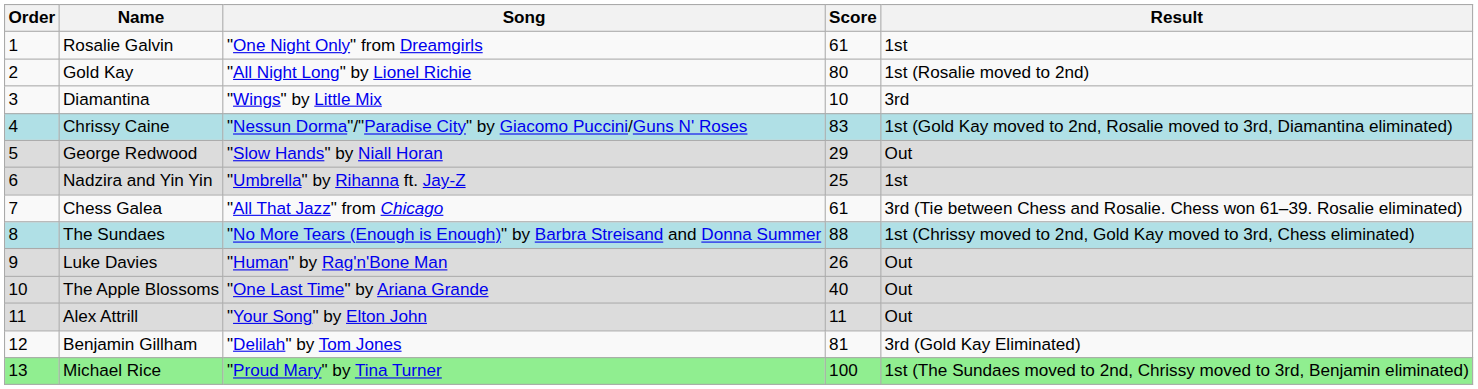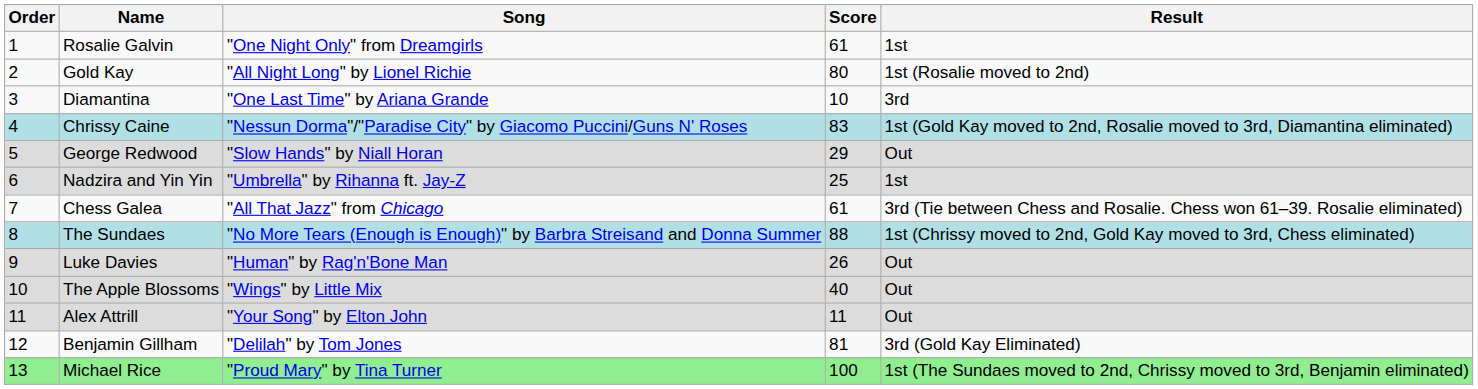Diamantina | Song: "Wings" by Little Mix -> "One Last Time" by Ariana Grande
The Apple Blossoms | Song: "One Last Time" by Ariana Grande -> "Wings" by Little Mix
